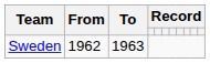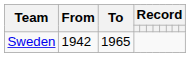Sweden | From: 1962 -> 1942
Sweden | To: 1963 -> 1965
